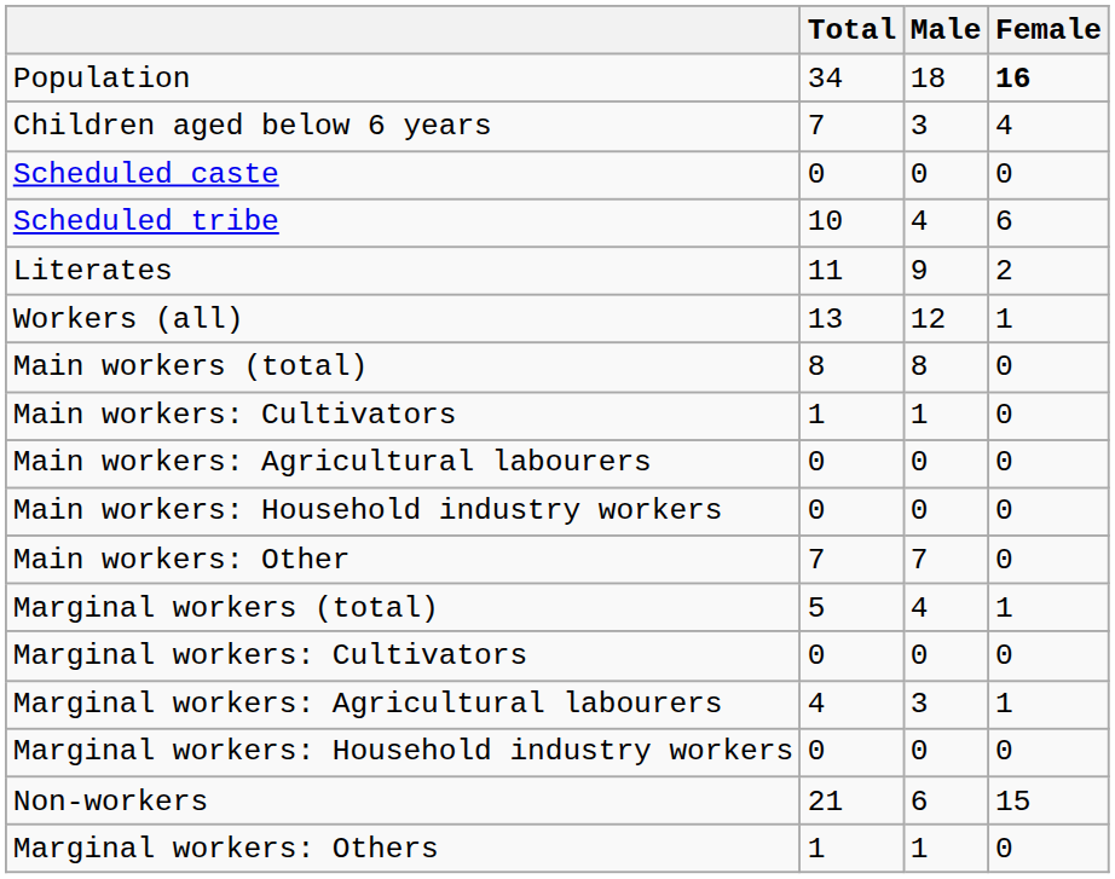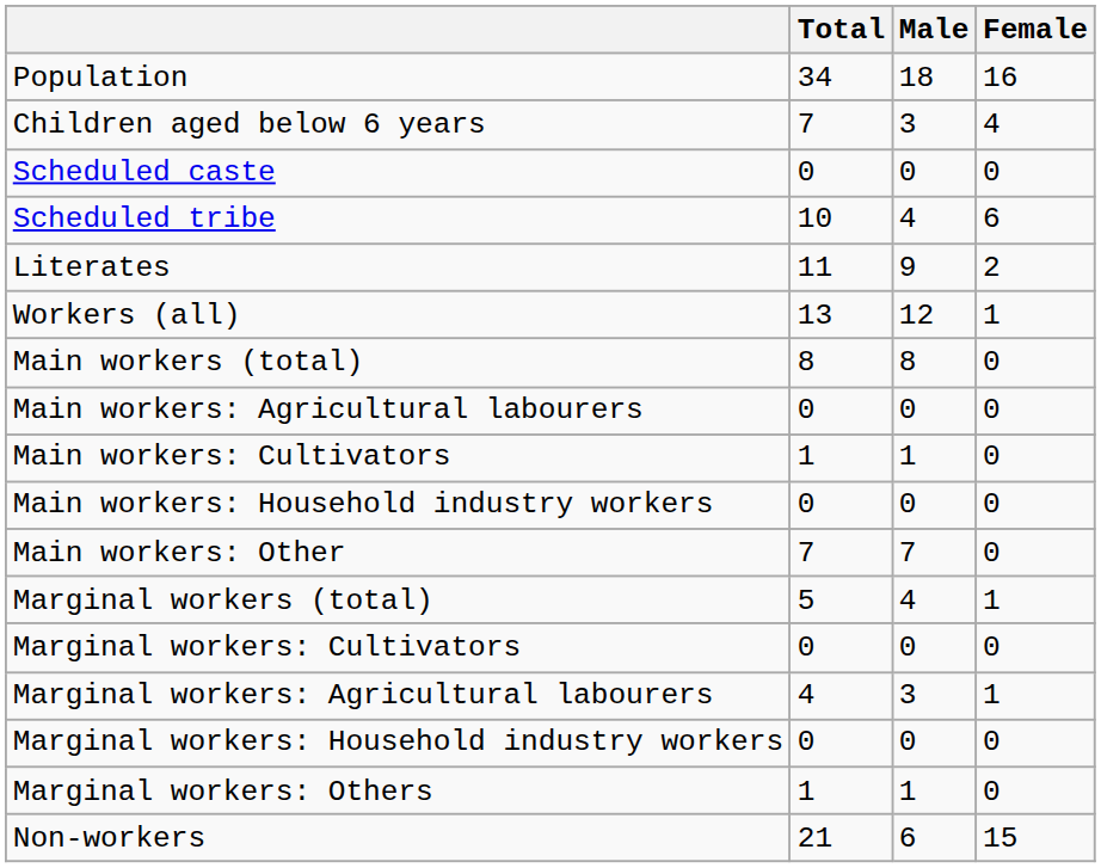Population | Female: bold -> normal
rows swapped: Main workers: Cultivators <-> Main workers: Agricultural labourers
rows swapped: Marginal workers: Others <-> Non-workers
